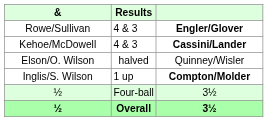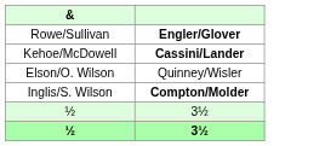- column: Results | 4 & 3 | 4 & 3 | halved | 1 up | Four-ball | Overall
